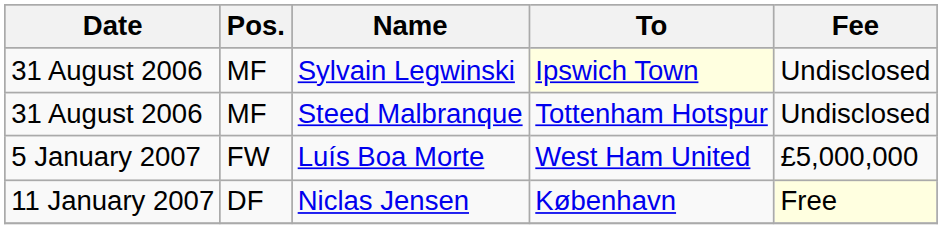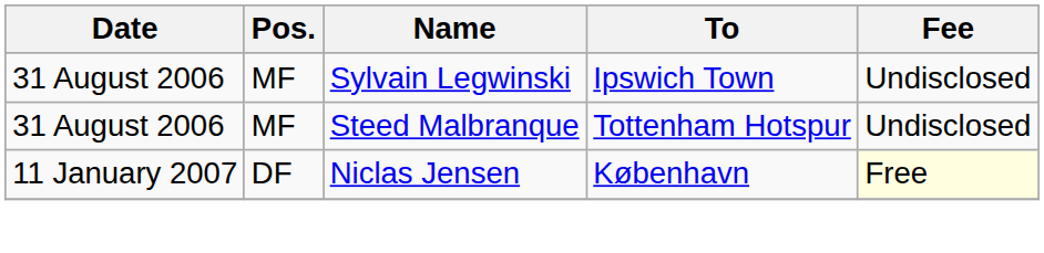Sylvain Legwinski | To: lightyellow background -> no background
- row: 5 January 2007 | FW | Luís Boa Morte | West Ham United | £5,000,000
